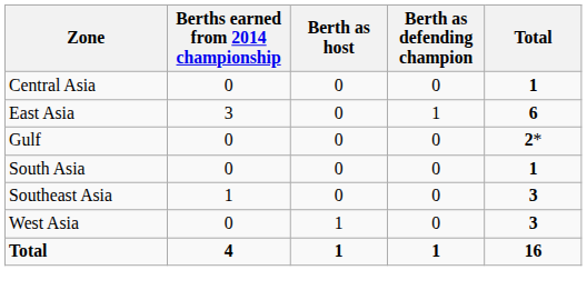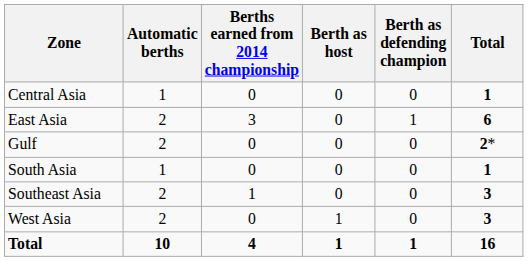+ column: Automatic berths | 1 | 2 | 2 | 1 | 2 | 2 | 10
